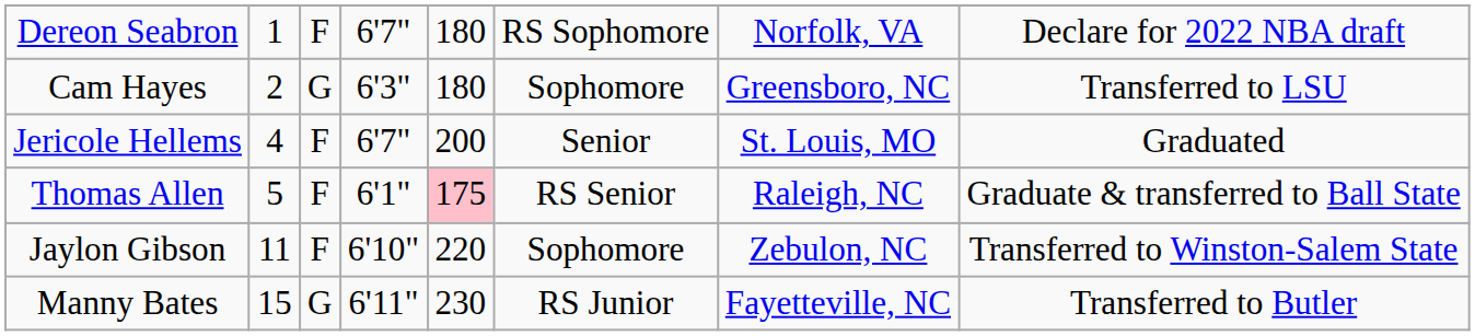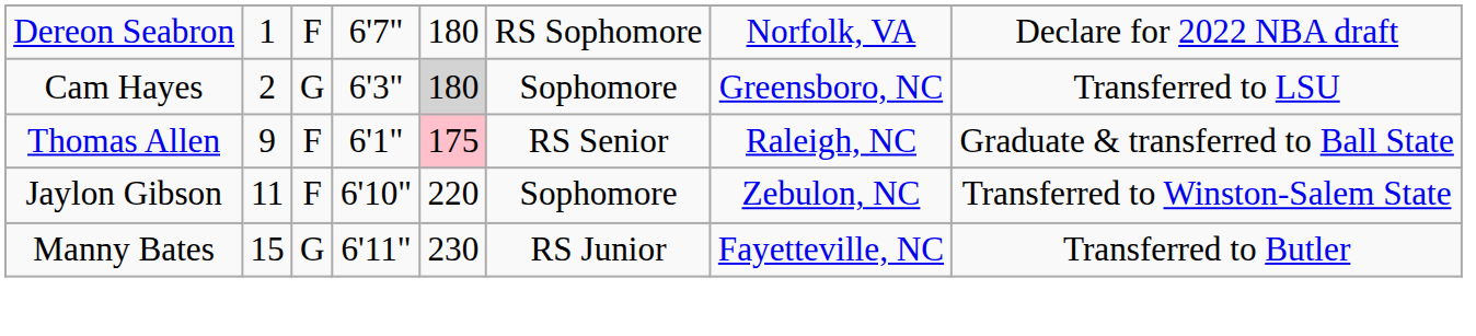Cam Hayes | column 5: no background -> lightgrey background
- row: Jericole Hellems | 4 | F | 6'7" | 200 | Senior | St. Louis, MO | Graduated
Thomas Allen | column 2: 5 -> 9
